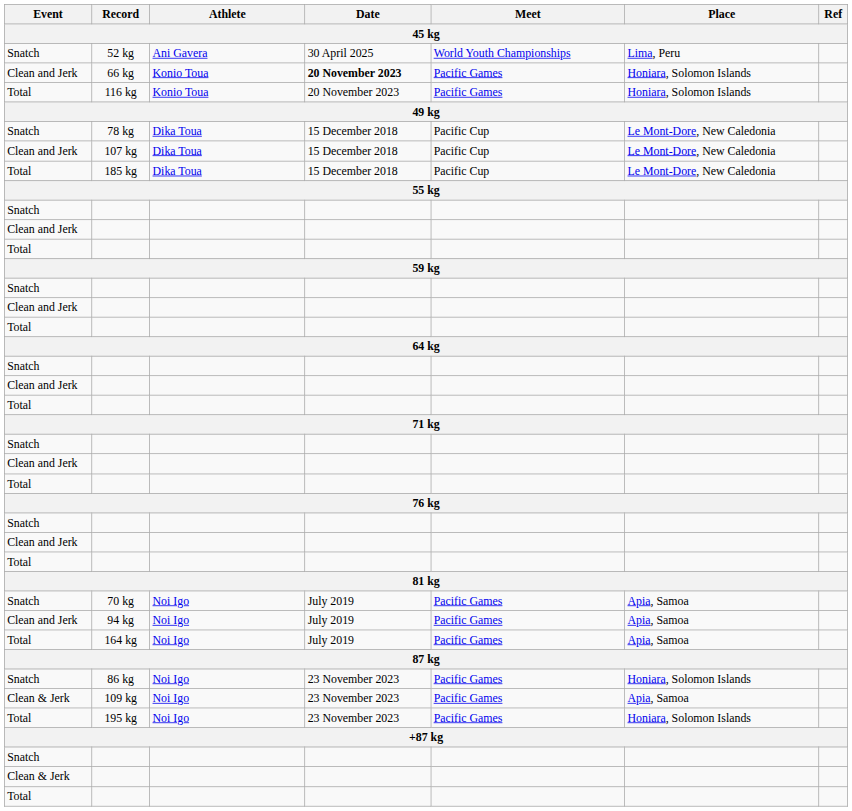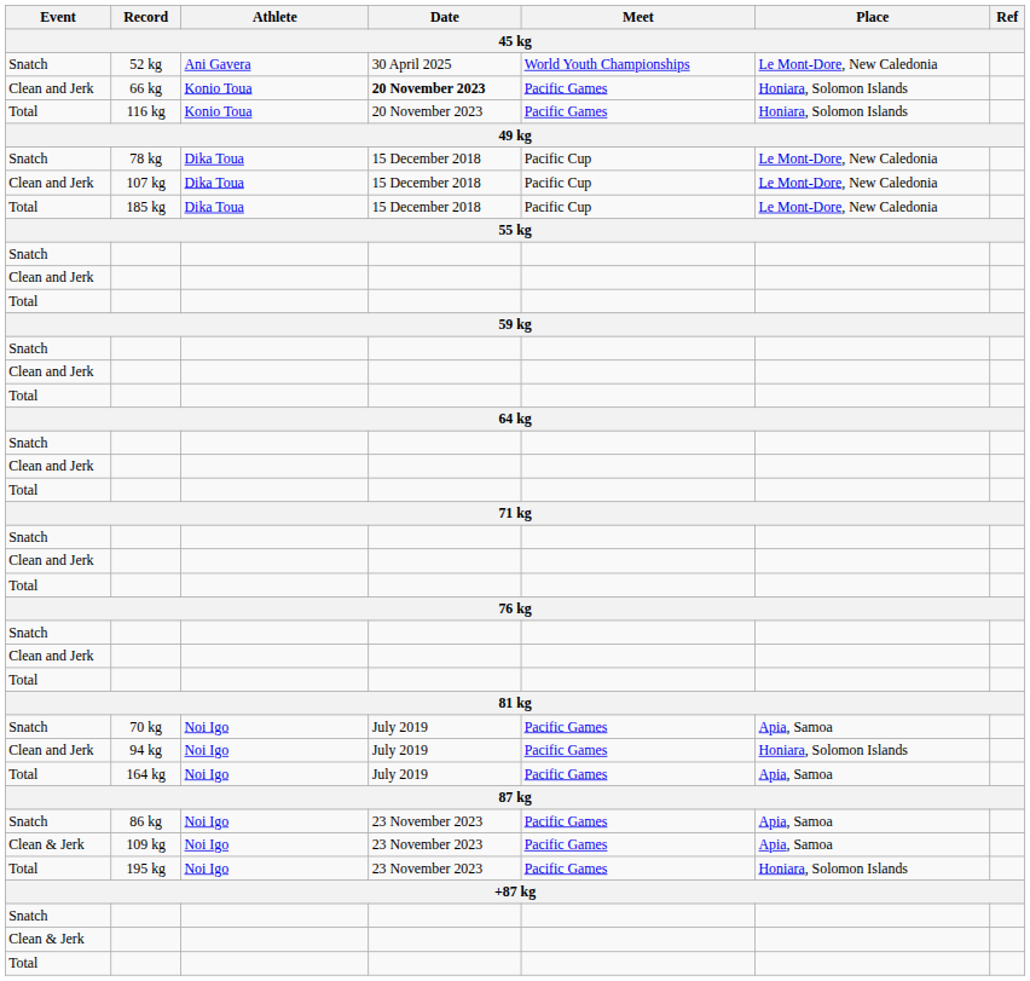52 kg | Place: Lima, Peru -> Le Mont-Dore, New Caledonia
94 kg | Place: Apia, Samoa -> Honiara, Solomon Islands
86 kg | Place: Honiara, Solomon Islands -> Apia, Samoa
